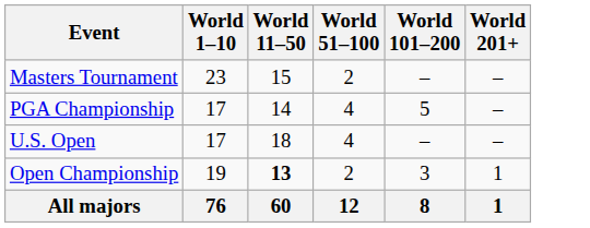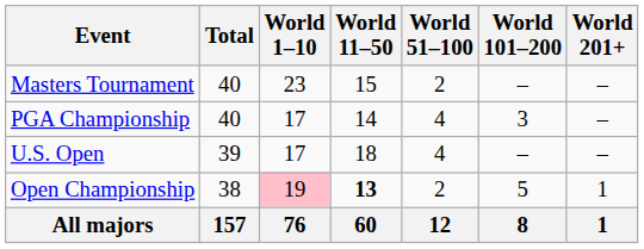+ column: Total | 40 | 40 | 39 | 38 | 157
PGA Championship | World 101–200: 5 -> 3
Open Championship | World 1–10: no background -> pink background
Open Championship | World 101–200: 3 -> 5
